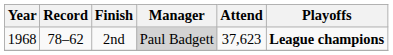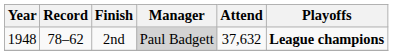2nd | Year: 1968 -> 1948
2nd | Attend: 37,623 -> 37,632
